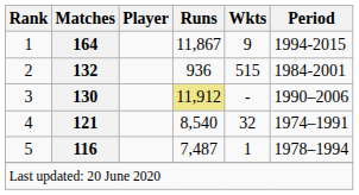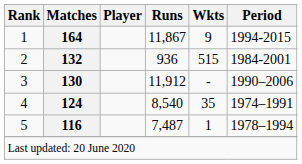3 | Runs: khaki background -> no background
4 | Matches: 121 -> 124
4 | Wkts: 32 -> 35
